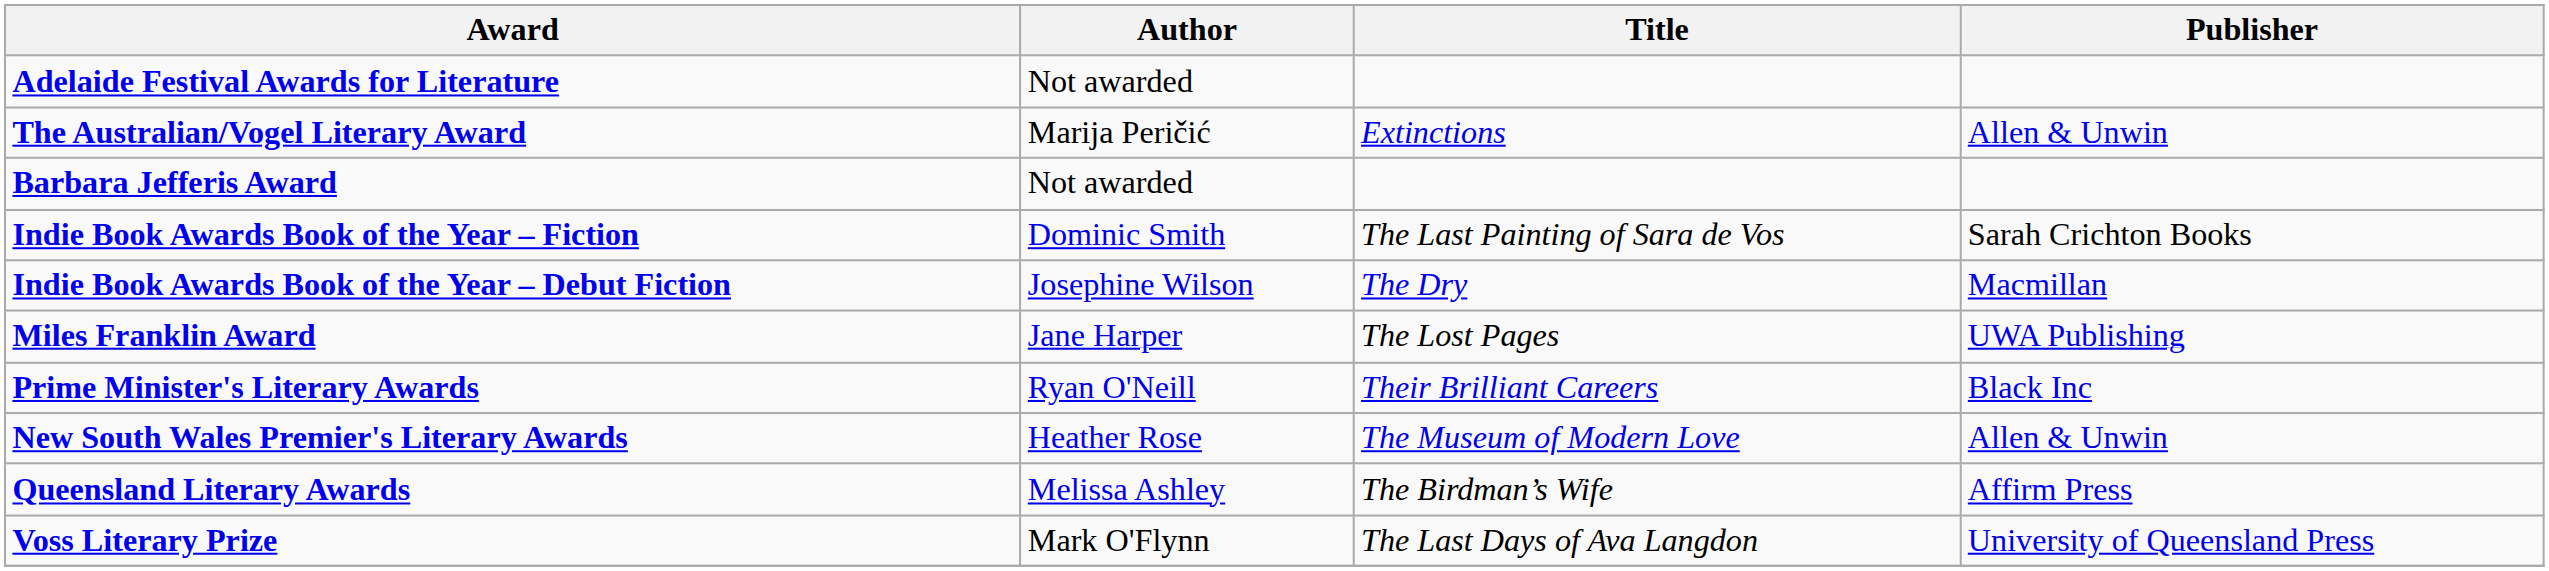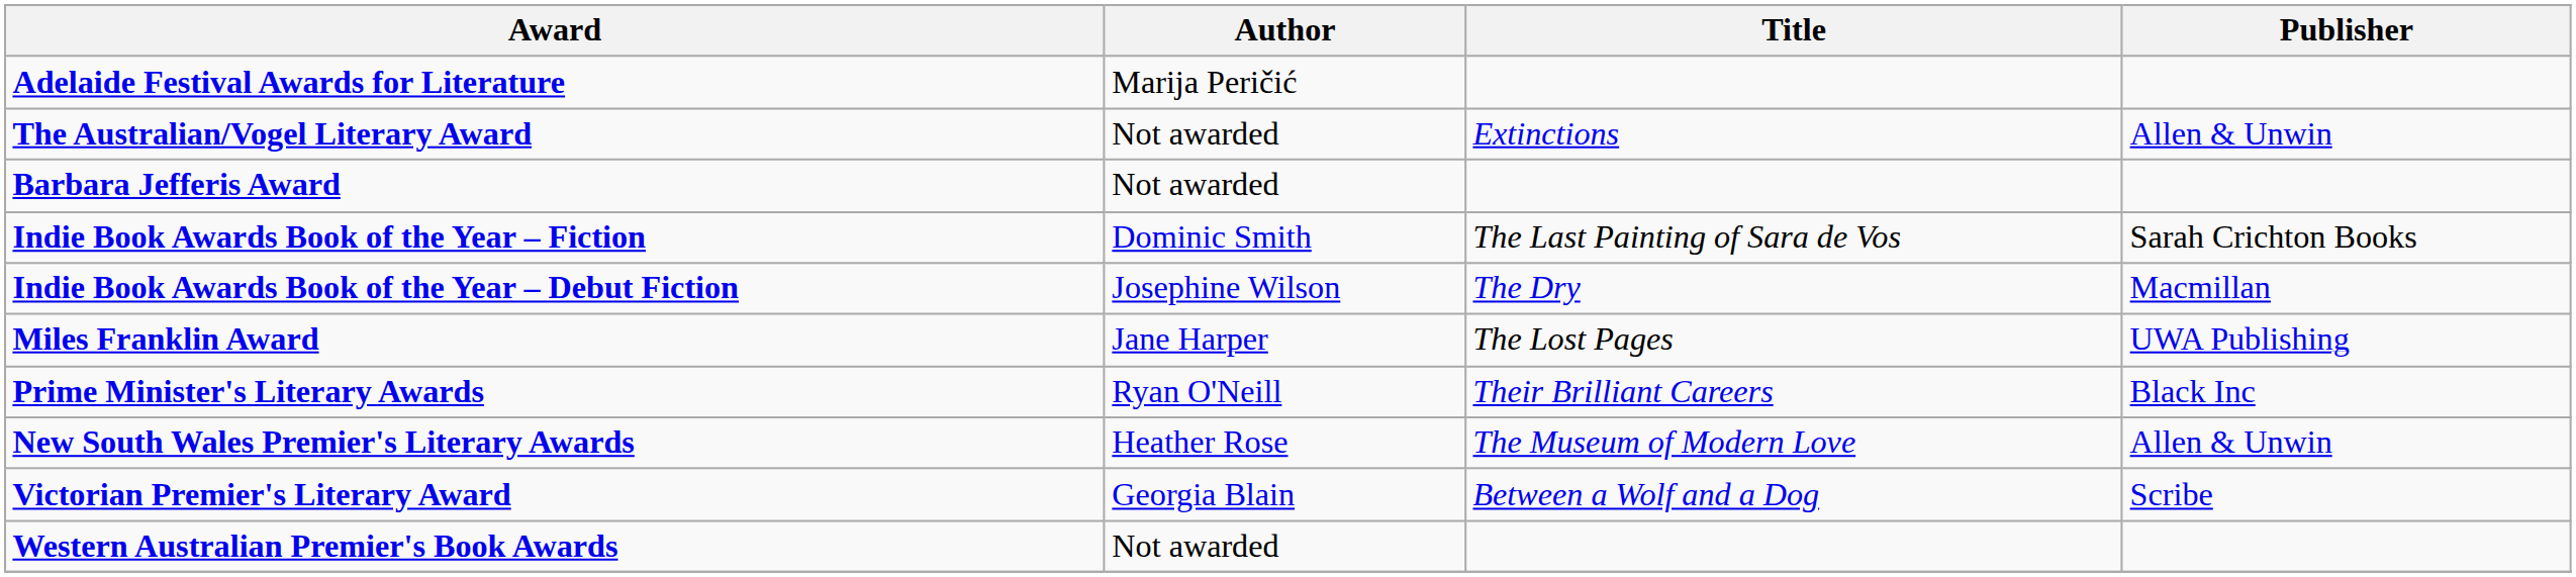Adelaide Festival Awards for Literature | Author: Not awarded -> Marija Peričić
The Australian/Vogel Literary Award | Author: Marija Peričić -> Not awarded
- row: Queensland Literary Awards | Melissa Ashley | The Birdman’s Wife | Affirm Press
+ row: Victorian Premier's Literary Award | Georgia Blain | Between a Wolf and a Dog | Scribe
+ row: Western Australian Premier's Book Awards | Not awarded
- row: Voss Literary Prize | Mark O'Flynn | The Last Days of Ava Langdon | University of Queensland Press
